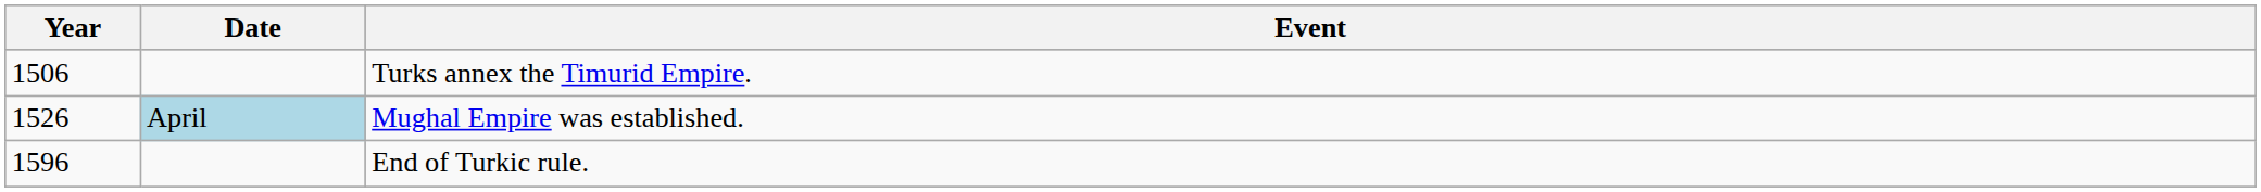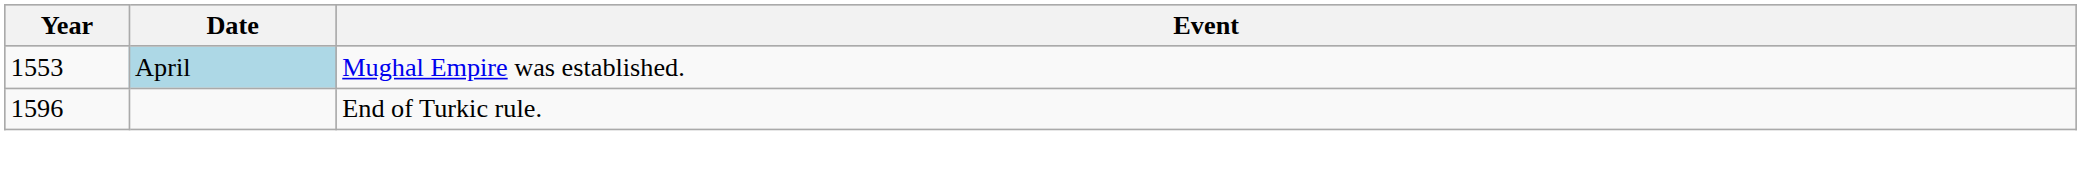- row: 1506 | Turks annex the Timurid Empire.
Mughal Empire was established. | Year: 1526 -> 1553
